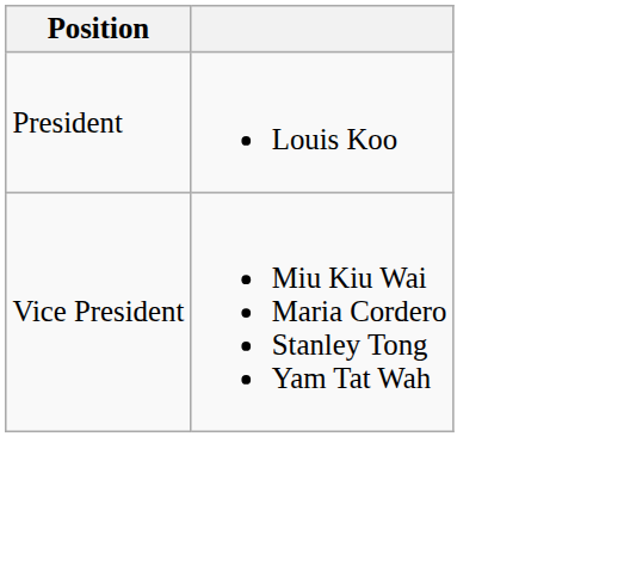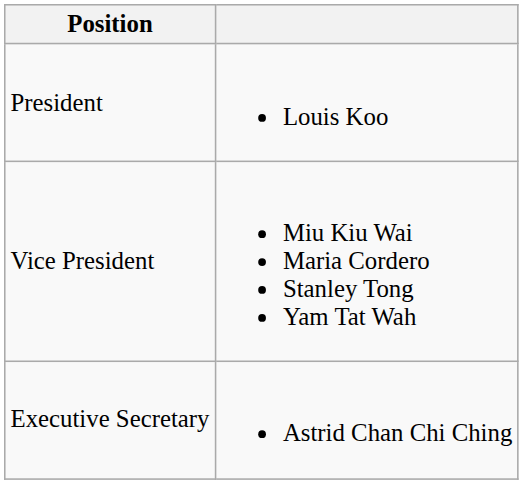+ row: Executive Secretary | Astrid Chan Chi Ching
